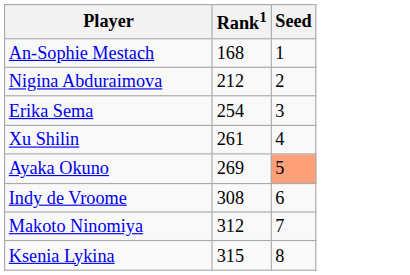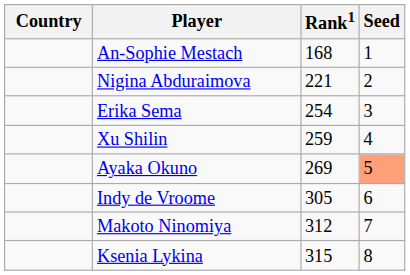+ column: Country
Nigina Abduraimova | Rank1: 212 -> 221
Xu Shilin | Rank1: 261 -> 259
Indy de Vroome | Rank1: 308 -> 305
